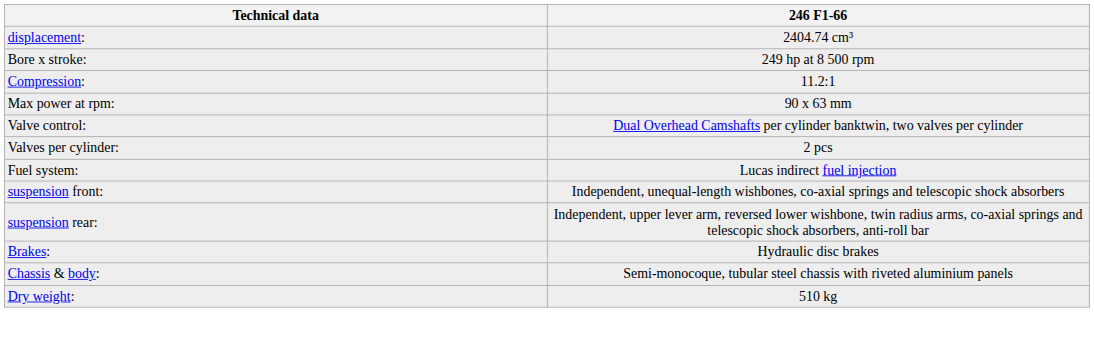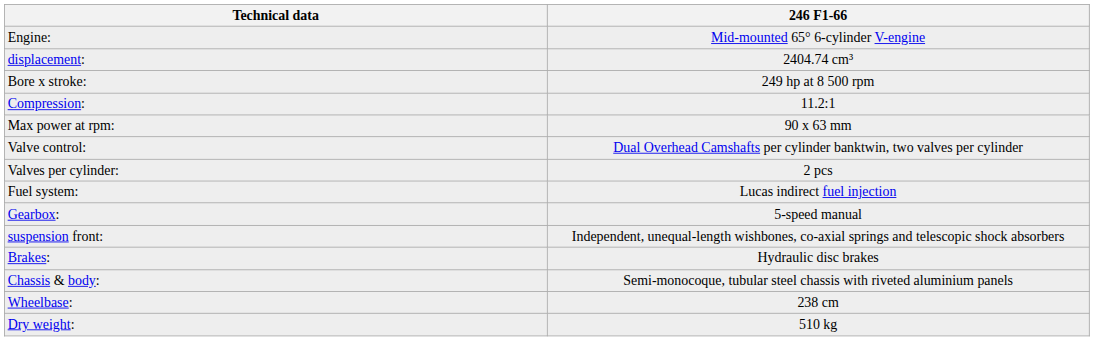+ row: Engine: | Mid-mounted 65° 6-cylinder V-engine
+ row: Gearbox: | 5-speed manual
- row: suspension rear: | Independent, upper lever arm, reversed lower wishbone, twin radius arms, co-axial springs and telescopic shock absorbers, anti-roll bar
+ row: Wheelbase: | 238 cm
